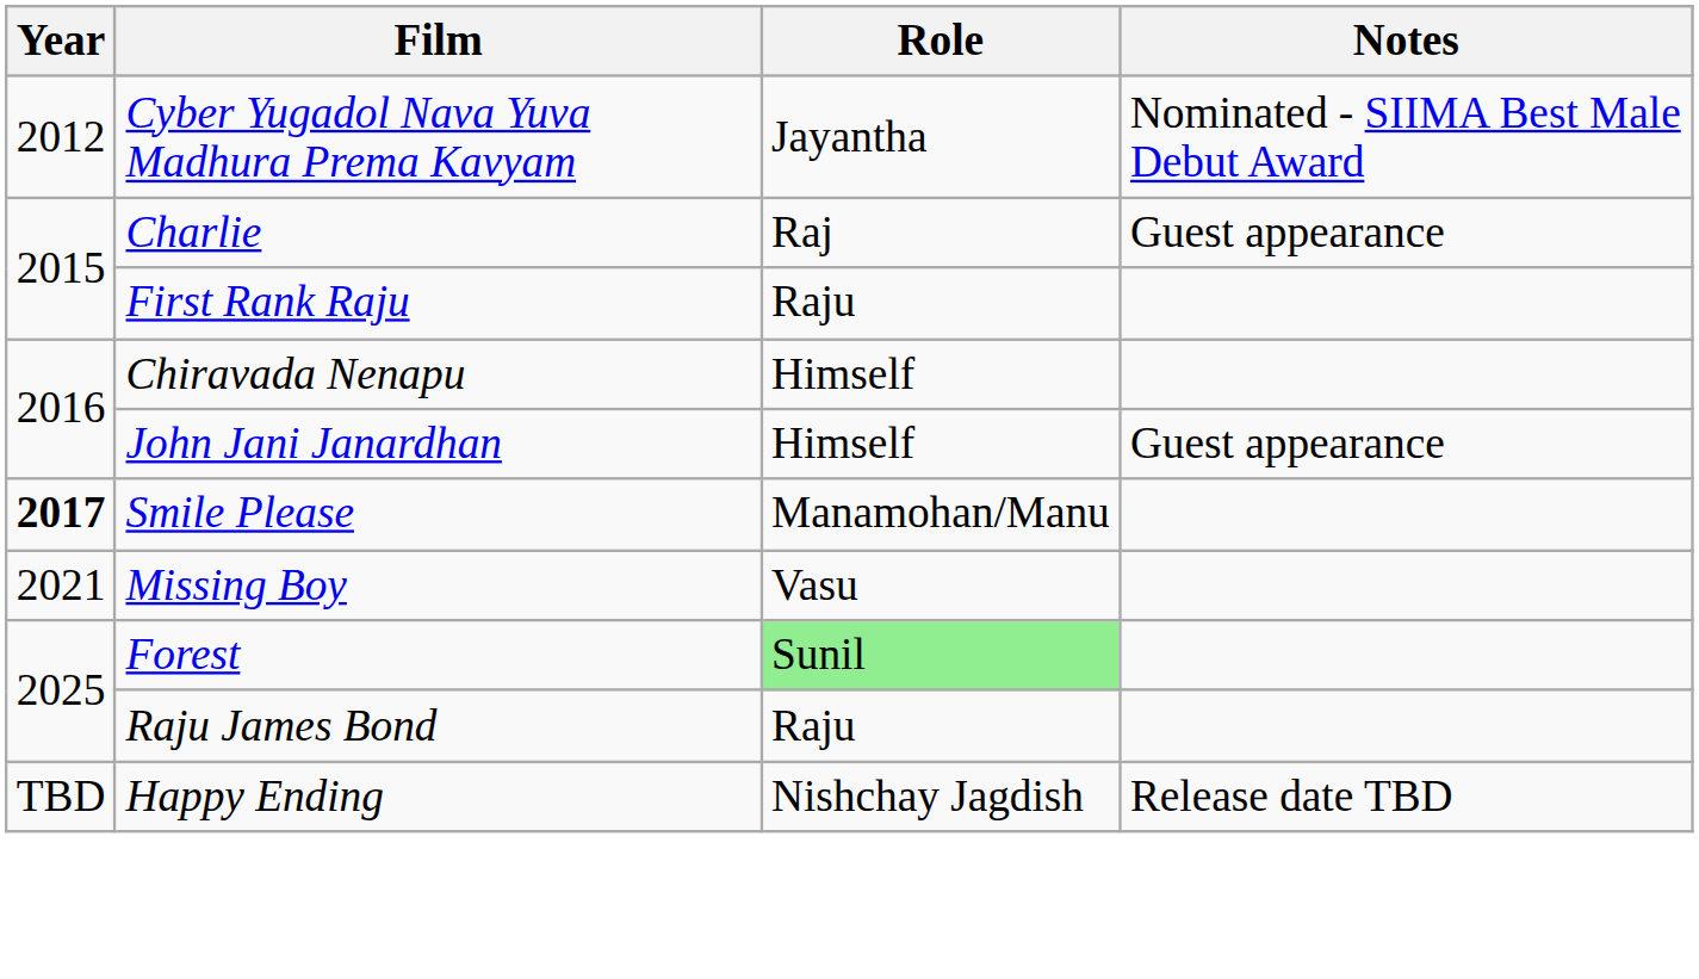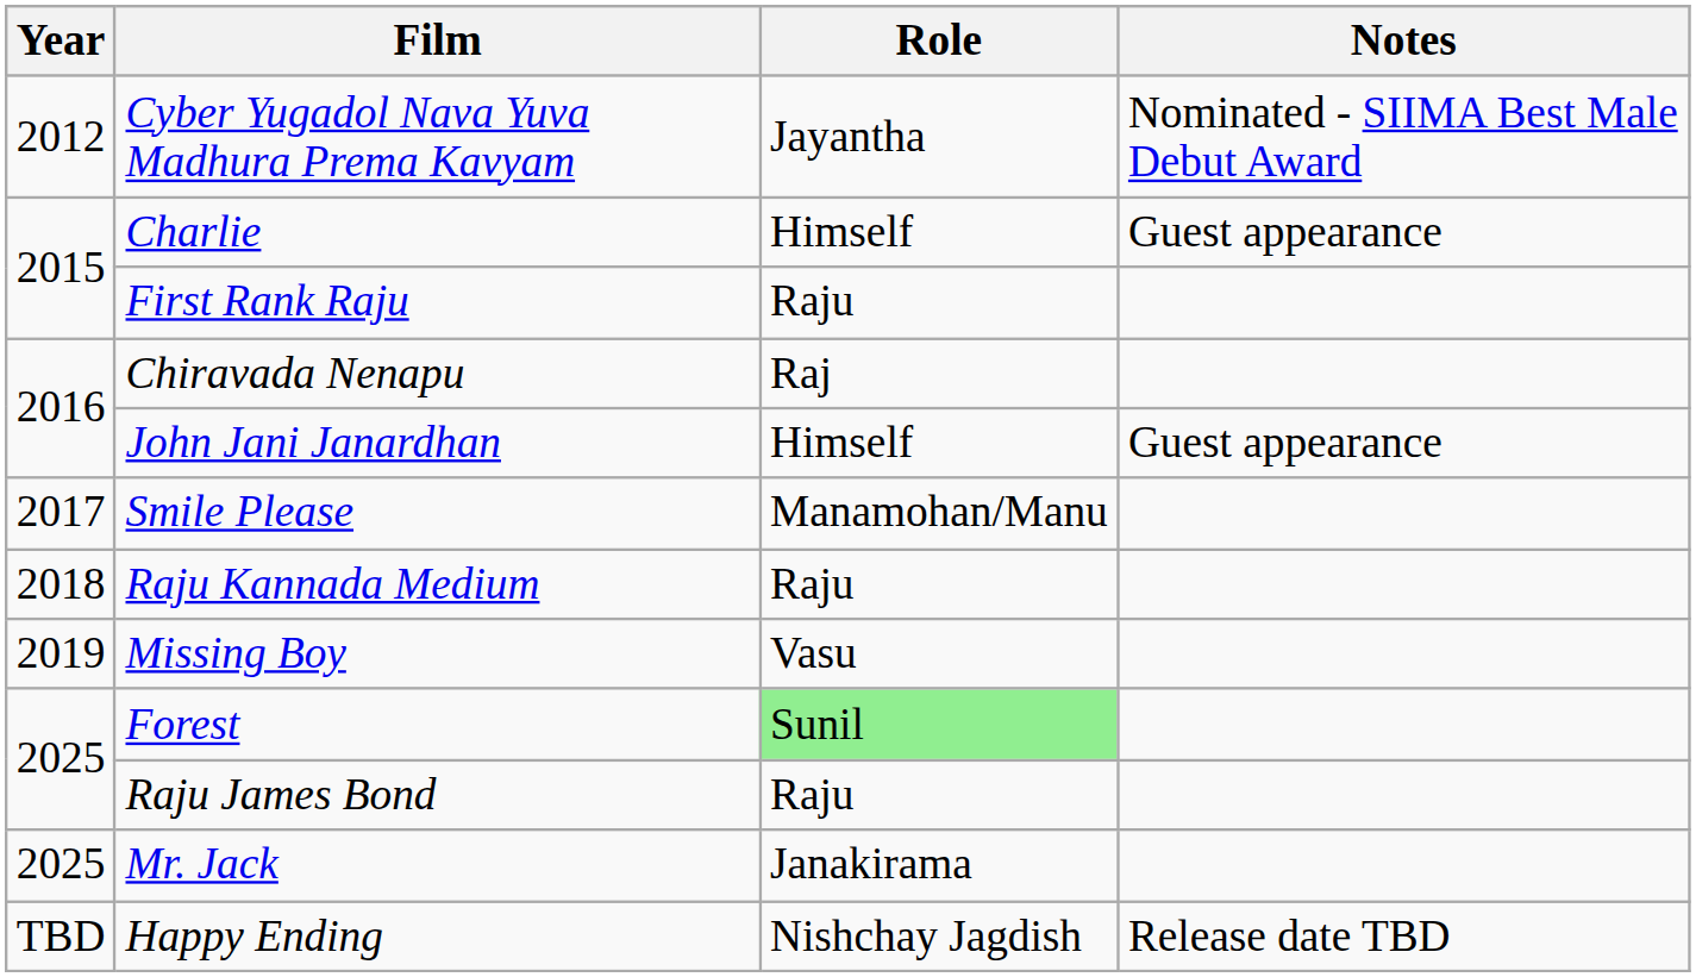Charlie | Role: Raj -> Himself
Chiravada Nenapu | Role: Himself -> Raj
Smile Please | Year: bold -> normal
+ row: 2018 | Raju Kannada Medium | Raju
Missing Boy | Year: 2021 -> 2019
+ row: 2025 | Mr. Jack | Janakirama
